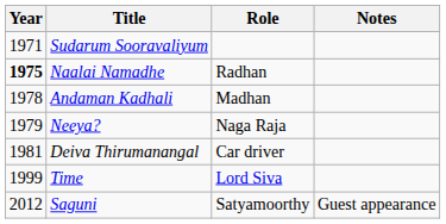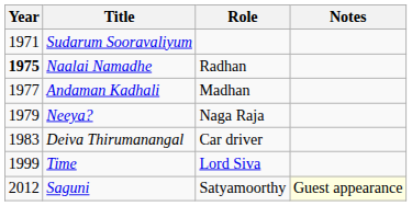Andaman Kadhali | Year: 1978 -> 1977
Deiva Thirumanangal | Year: 1981 -> 1983
Saguni | Notes: no background -> lightyellow background
